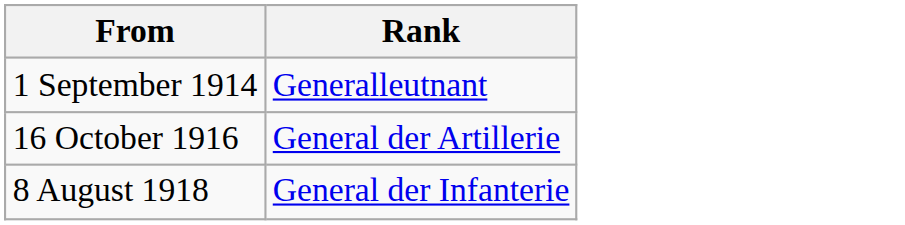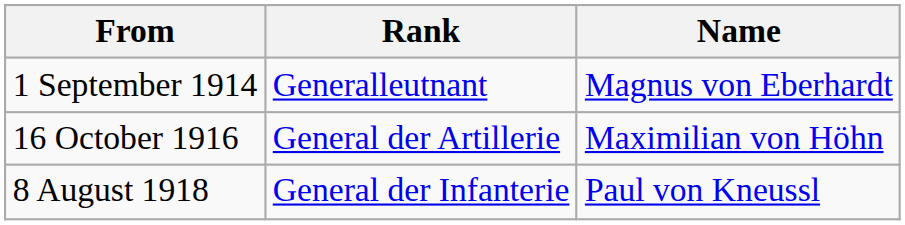+ column: Name | Magnus von Eberhardt | Maximilian von Höhn | Paul von Kneussl
